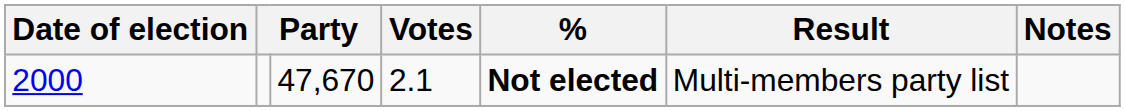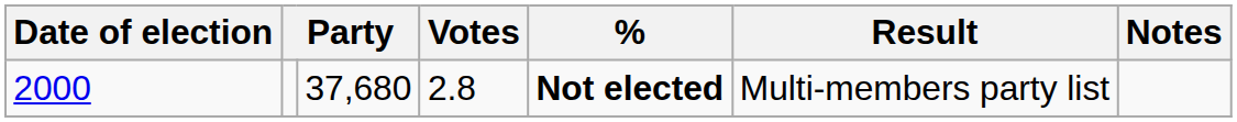2000 | column 3: 47,670 -> 37,680
2000 | Votes: 2.1 -> 2.8
